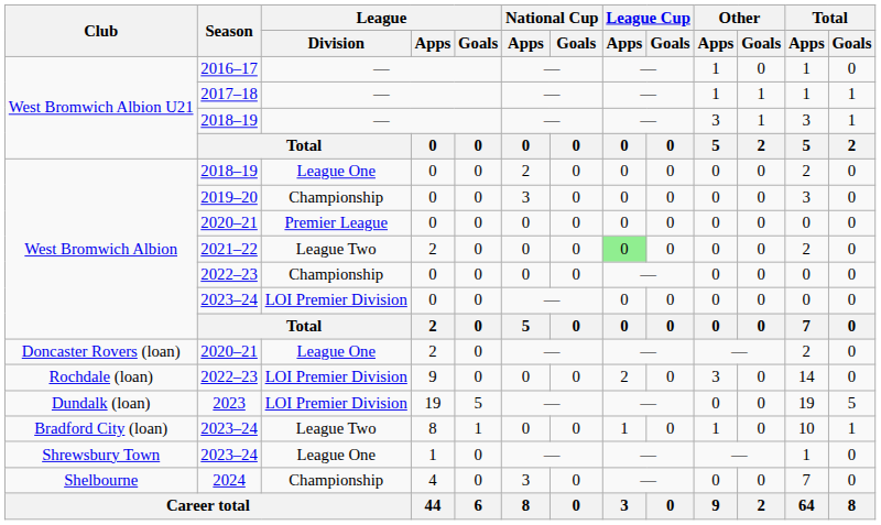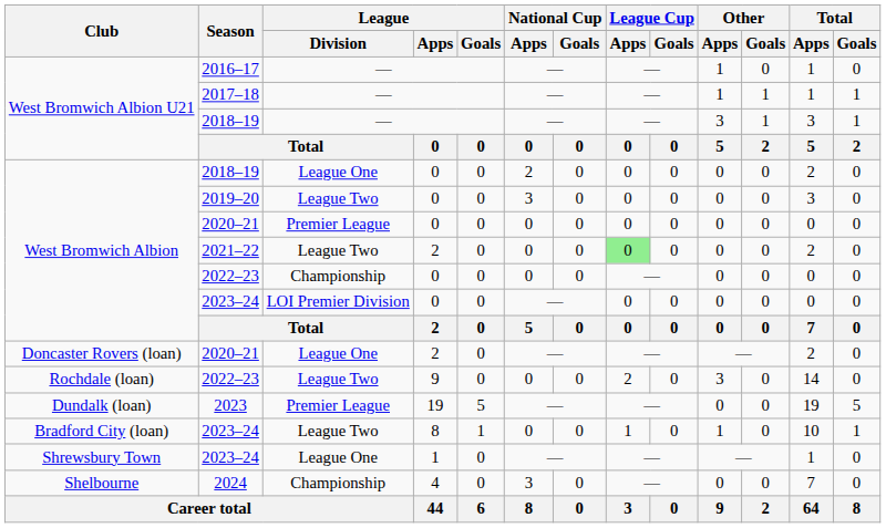2019–20 | League / Division: Championship -> League Two
Rochdale (loan) / 2022–23 | League / Division: LOI Premier Division -> League Two
2023 | League / Division: LOI Premier Division -> Premier League
